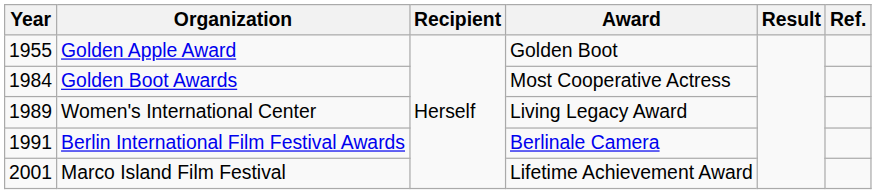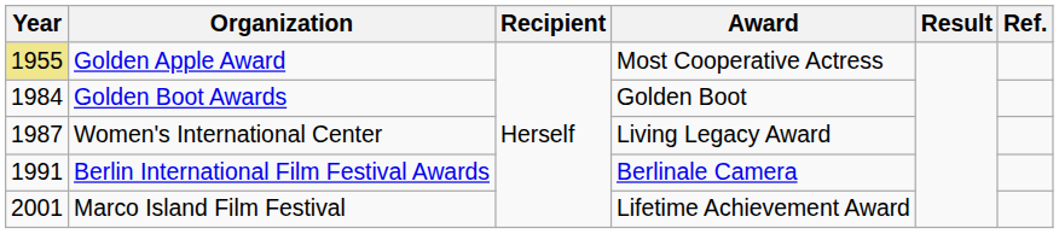Golden Apple Award | Year: no background -> khaki background
Golden Apple Award | Award: Golden Boot -> Most Cooperative Actress
Golden Boot Awards | Award: Most Cooperative Actress -> Golden Boot
Women's International Center | Year: 1989 -> 1987
